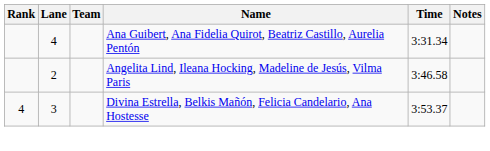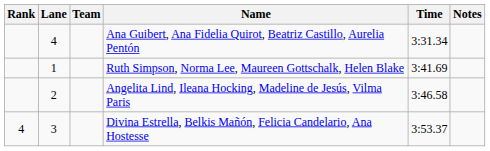+ row: 1 | Ruth Simpson, Norma Lee, Maureen Gottschalk, Helen Blake | 3:41.69
